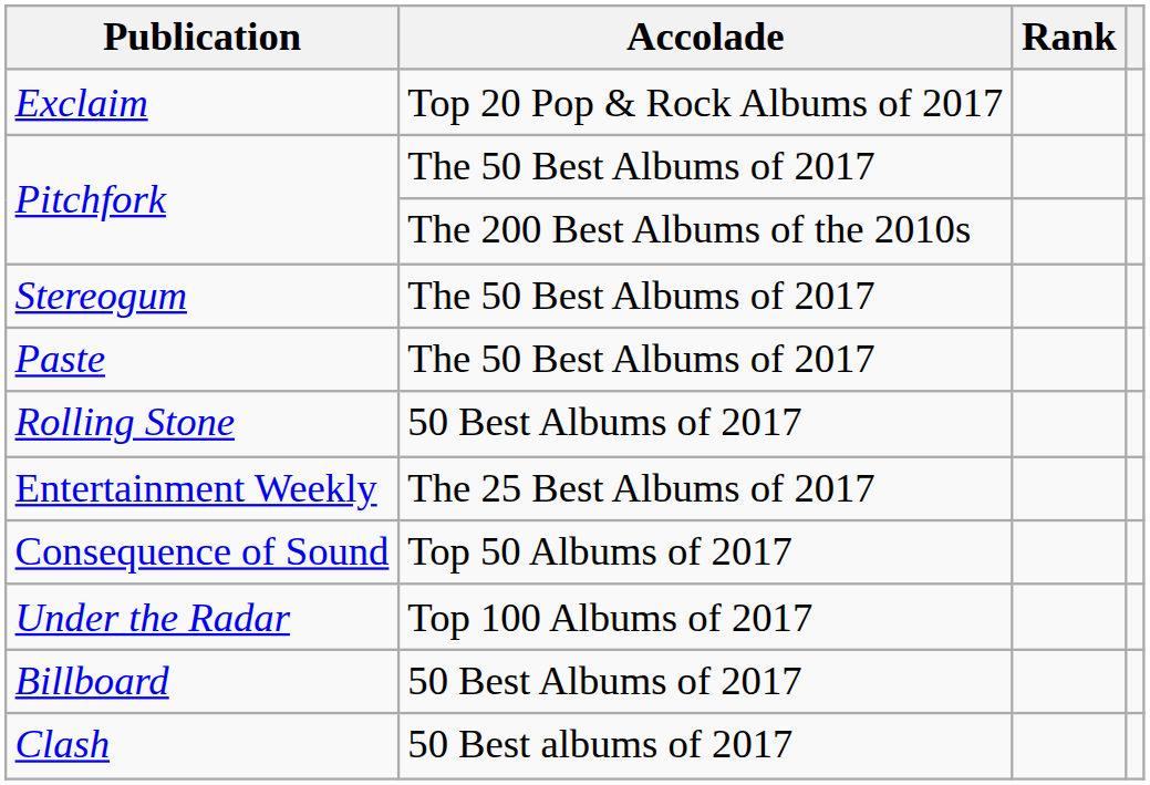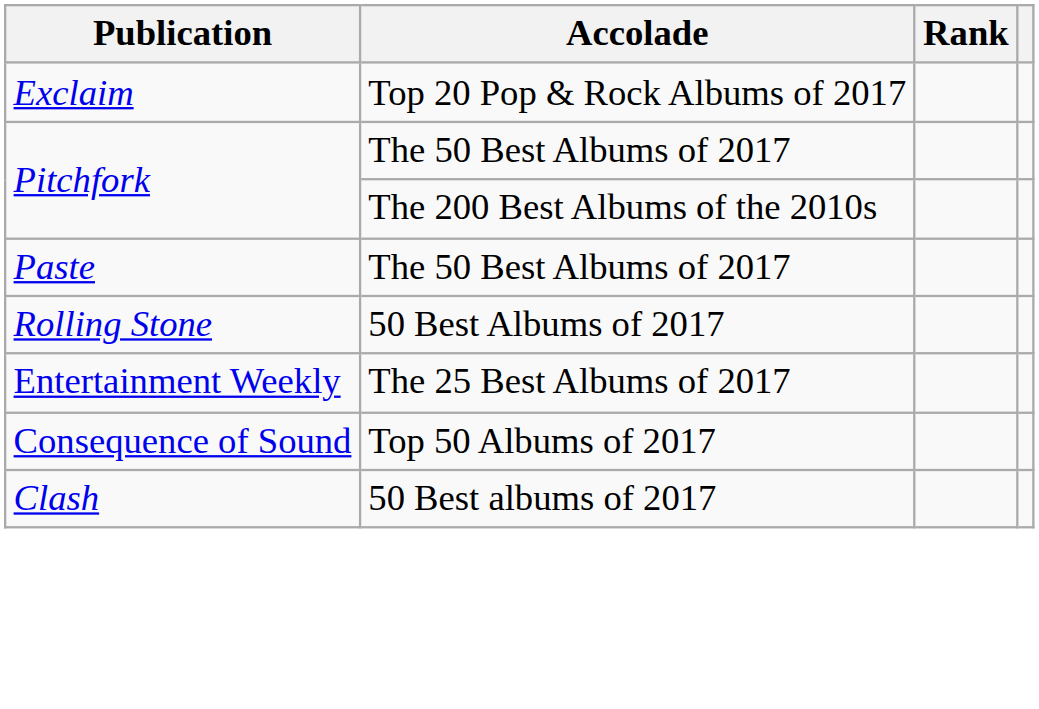- row: Stereogum | The 50 Best Albums of 2017
- row: Under the Radar | Top 100 Albums of 2017
- row: Billboard | 50 Best Albums of 2017
